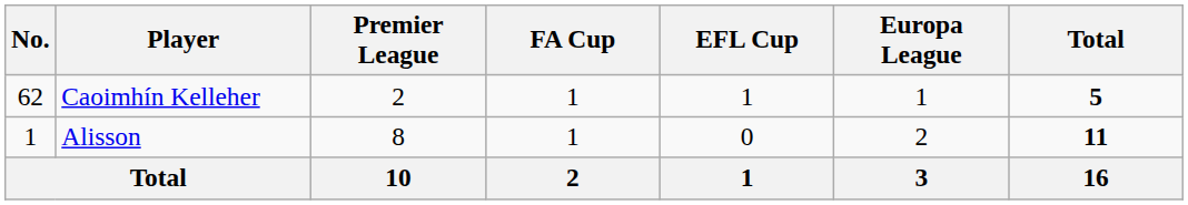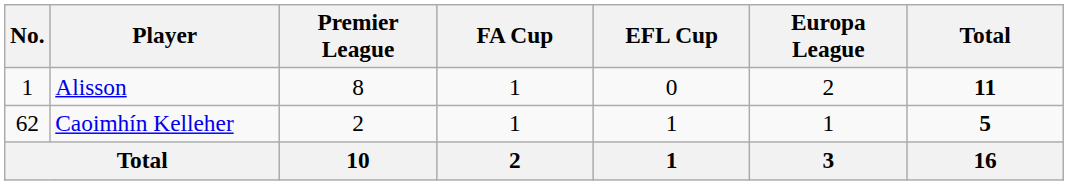rows swapped: Alisson <-> Caoimhín Kelleher
